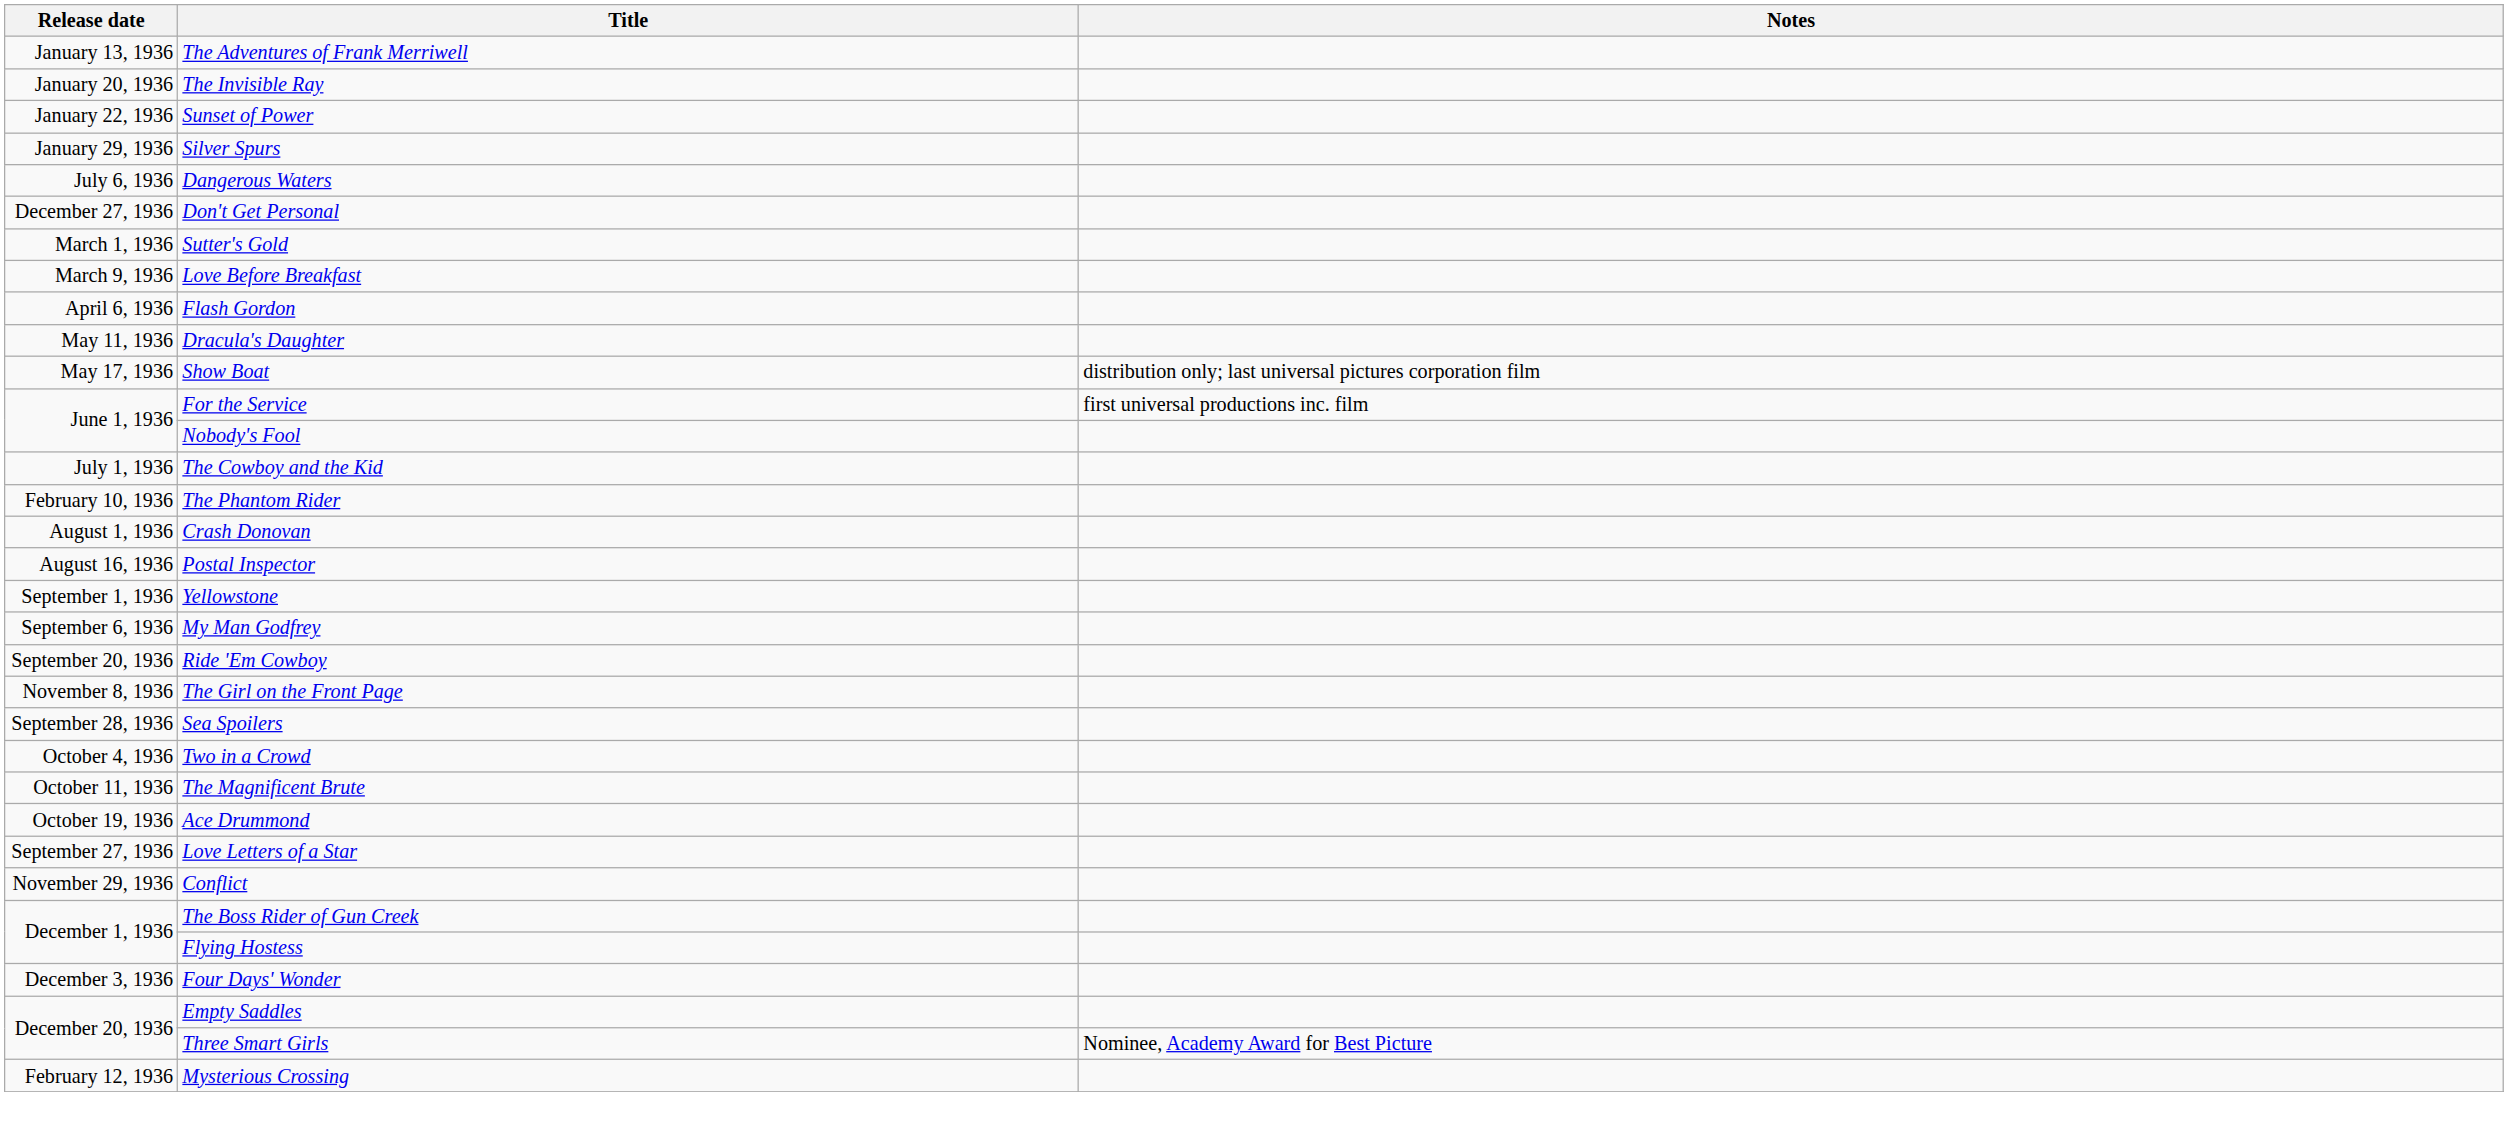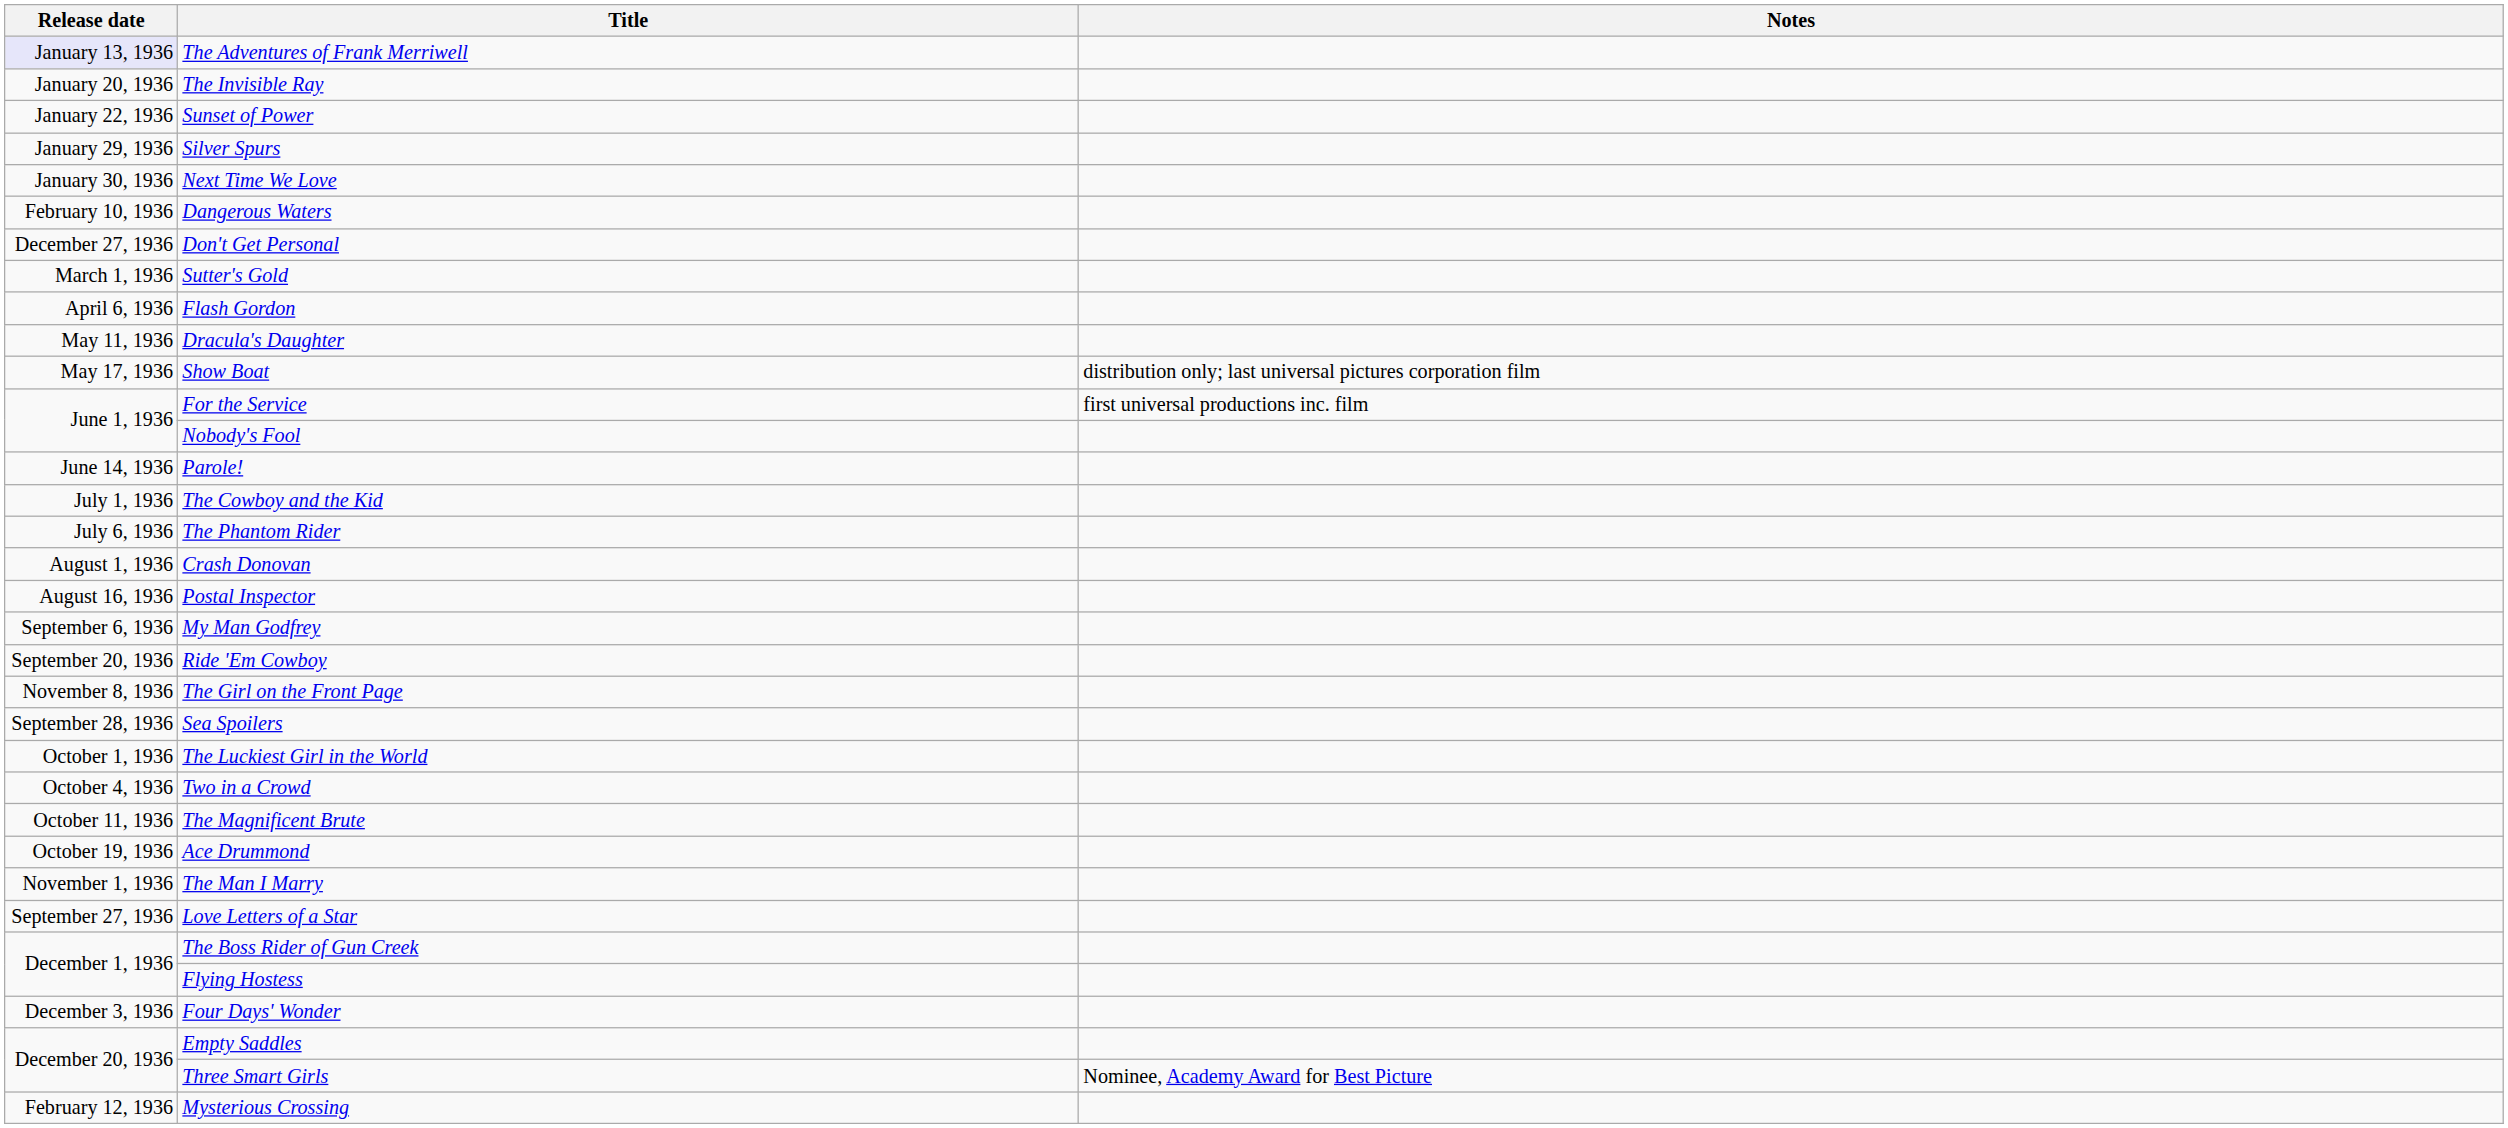The Adventures of Frank Merriwell | Release date: no background -> lavender background
+ row: January 30, 1936 | Next Time We Love
Dangerous Waters | Release date: July 6, 1936 -> February 10, 1936
- row: March 9, 1936 | Love Before Breakfast
+ row: June 14, 1936 | Parole!
The Phantom Rider | Release date: February 10, 1936 -> July 6, 1936
- row: September 1, 1936 | Yellowstone
+ row: October 1, 1936 | The Luckiest Girl in the World
+ row: November 1, 1936 | The Man I Marry
- row: November 29, 1936 | Conflict
